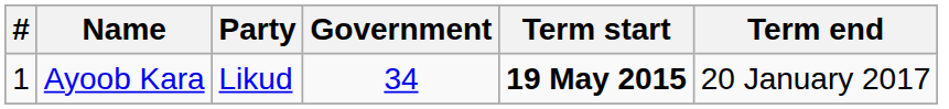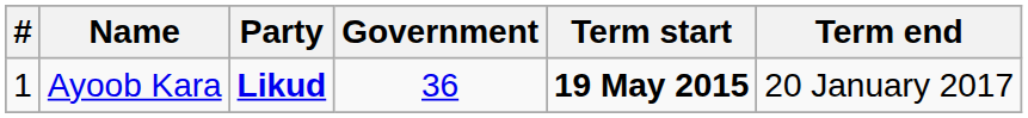Ayoob Kara | Party: normal -> bold
Ayoob Kara | Government: 34 -> 36
